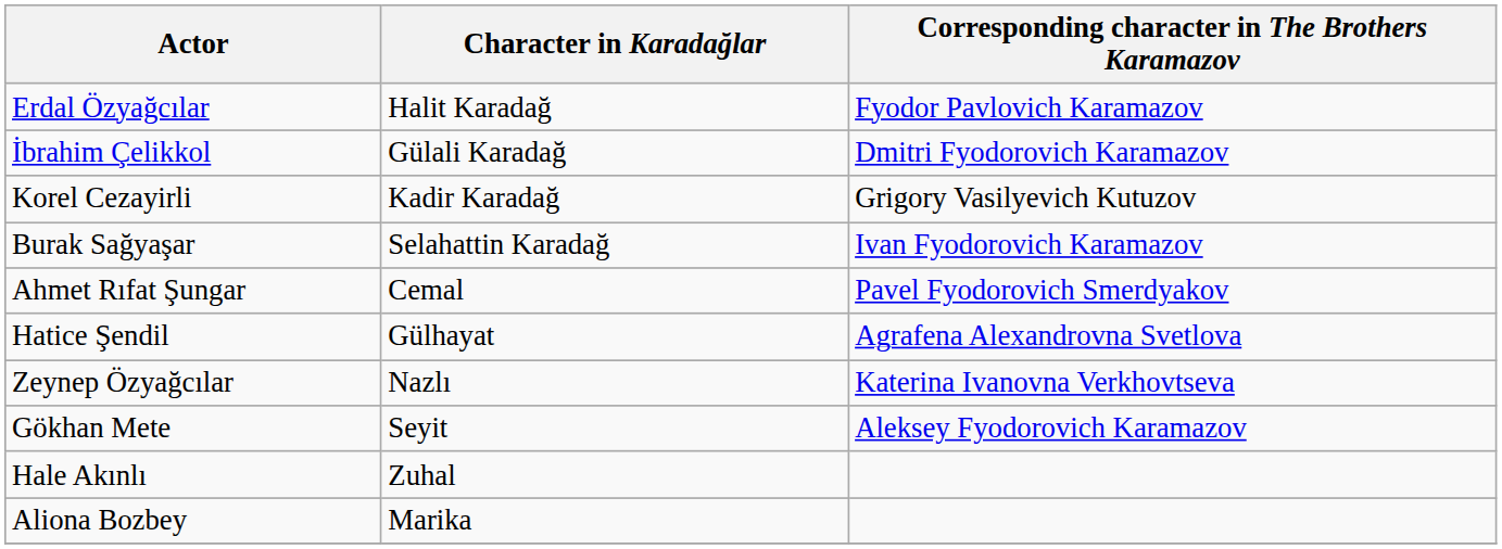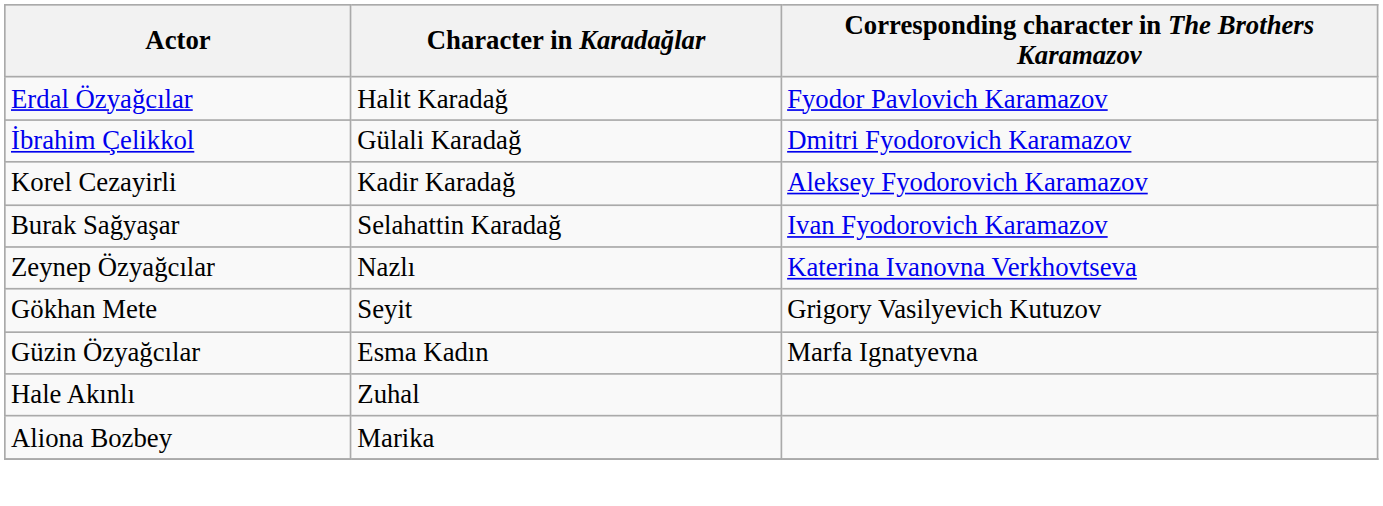Korel Cezayirli | Corresponding character in The Brothers Karamazov: Grigory Vasilyevich Kutuzov -> Aleksey Fyodorovich Karamazov
- row: Ahmet Rıfat Şungar | Cemal | Pavel Fyodorovich Smerdyakov
- row: Hatice Şendil | Gülhayat | Agrafena Alexandrovna Svetlova
Gökhan Mete | Corresponding character in The Brothers Karamazov: Aleksey Fyodorovich Karamazov -> Grigory Vasilyevich Kutuzov
+ row: Güzin Özyağcılar | Esma Kadın | Marfa Ignatyevna
